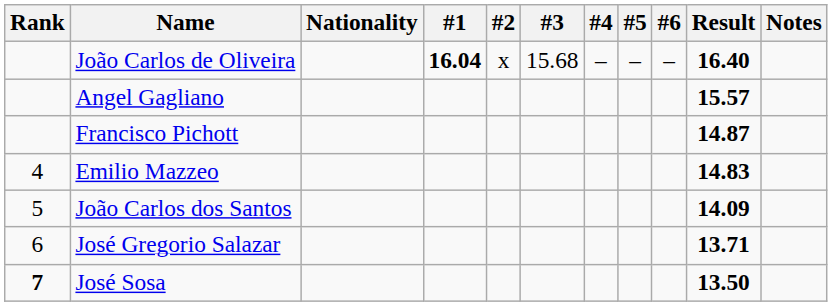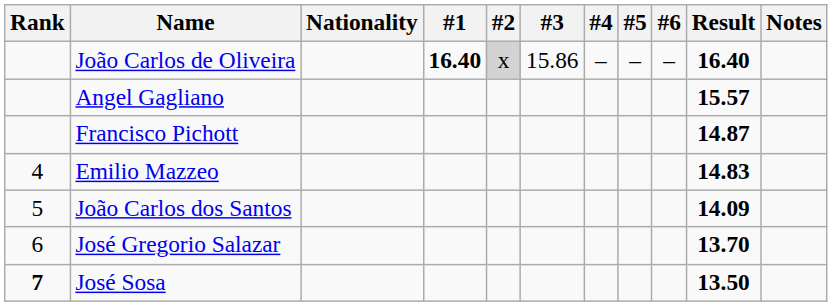João Carlos de Oliveira | #1: 16.04 -> 16.40
João Carlos de Oliveira | #2: no background -> lightgrey background
João Carlos de Oliveira | #3: 15.68 -> 15.86
José Gregorio Salazar | Result: 13.71 -> 13.70
